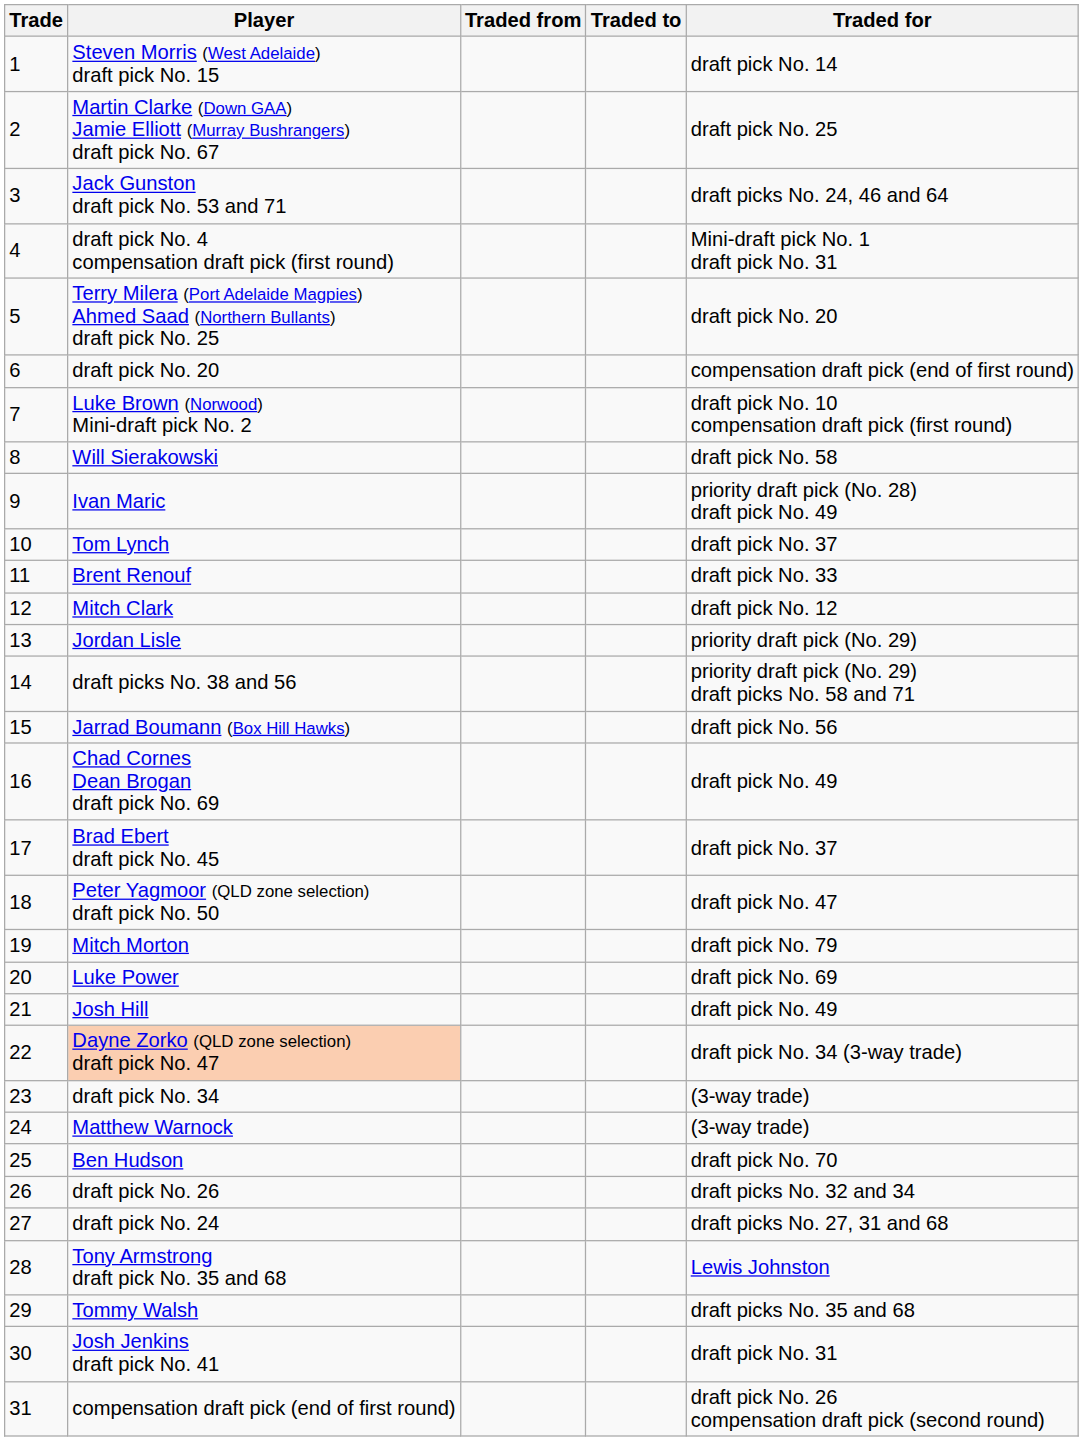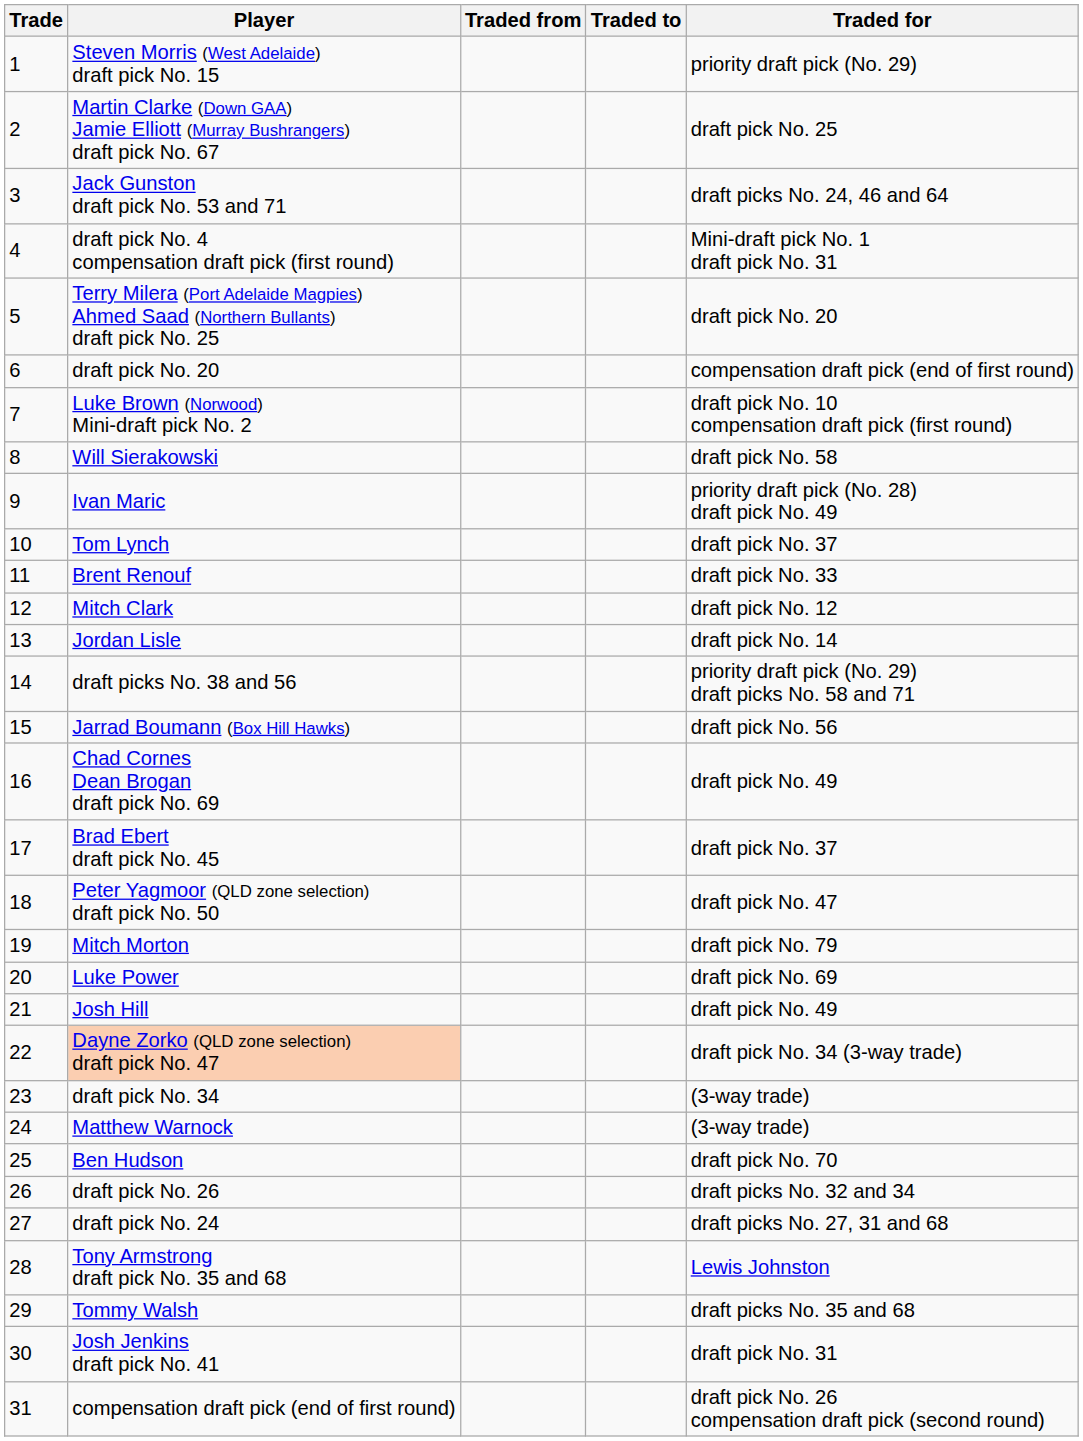Steven Morris (West Adelaide) draft pick No. 15 | Traded for: draft pick No. 14 -> priority draft pick (No. 29)
Jordan Lisle | Traded for: priority draft pick (No. 29) -> draft pick No. 14
